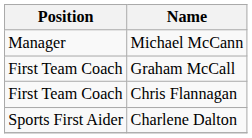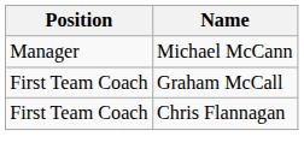- row: Sports First Aider | Charlene Dalton
